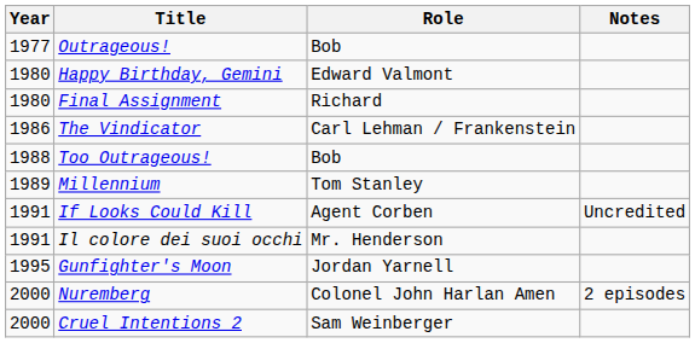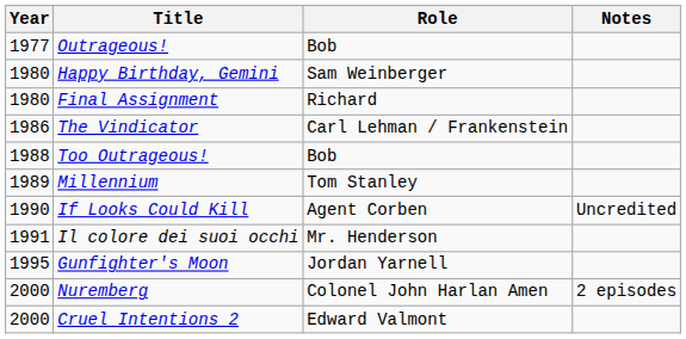Happy Birthday, Gemini | Role: Edward Valmont -> Sam Weinberger
If Looks Could Kill | Year: 1991 -> 1990
Cruel Intentions 2 | Role: Sam Weinberger -> Edward Valmont
